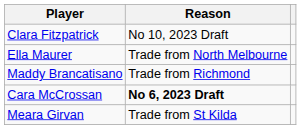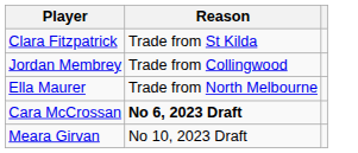Clara Fitzpatrick | Reason: No 10, 2023 Draft -> Trade from St Kilda
+ row: Jordan Membrey | Trade from Collingwood
- row: Maddy Brancatisano | Trade from Richmond
Meara Girvan | Reason: Trade from St Kilda -> No 10, 2023 Draft
